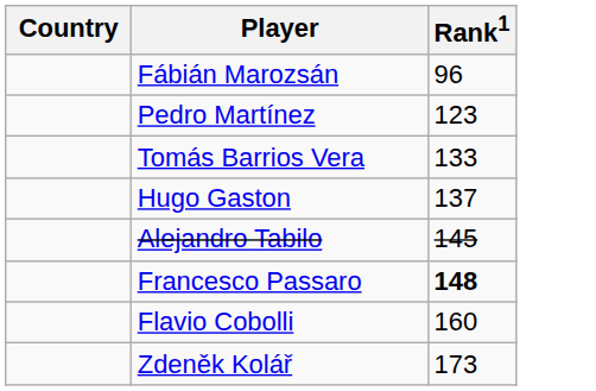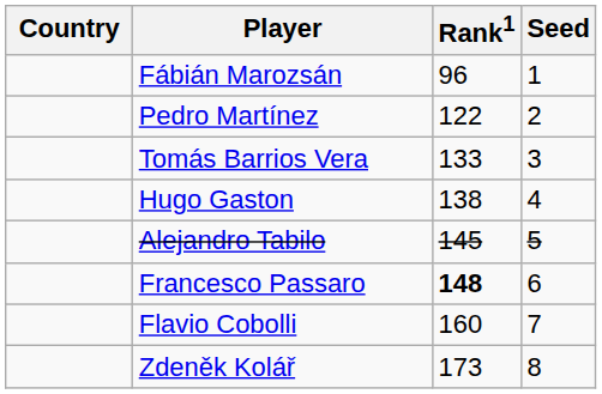+ column: Seed | 1 | 2 | 3 | 4 | 5 | 6 | 7 | 8
Pedro Martínez | Rank1: 123 -> 122
Hugo Gaston | Rank1: 137 -> 138
